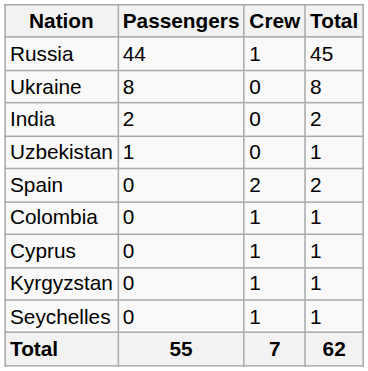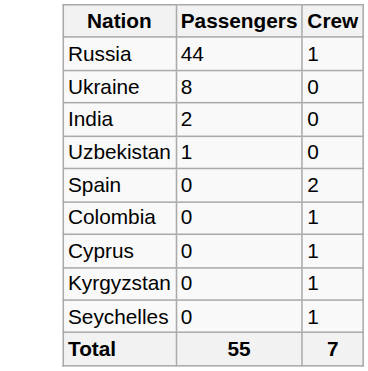- column: Total | 45 | 8 | 2 | 1 | 2 | 1 | 1 | 1 | 1 | 62
